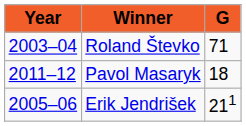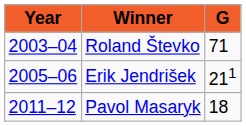rows swapped: Erik Jendrišek <-> Pavol Masaryk
